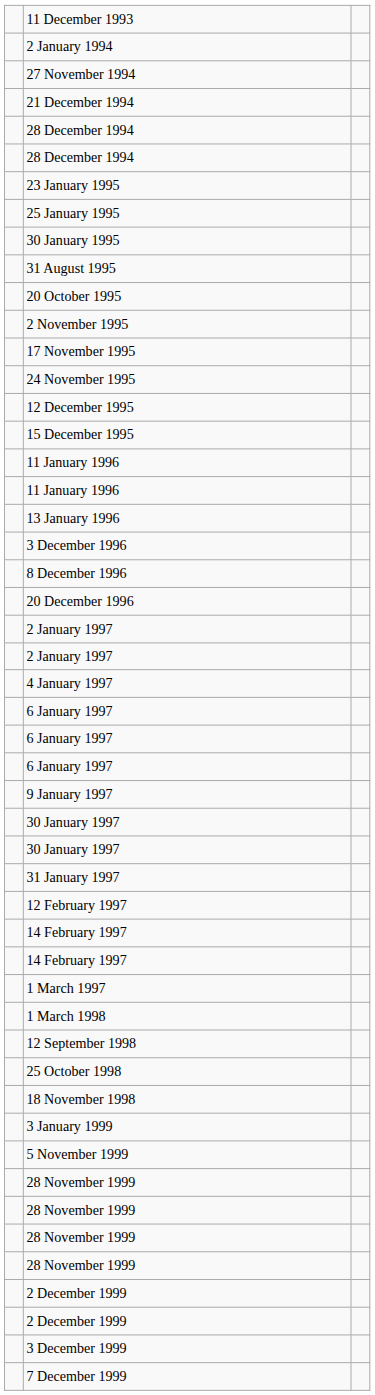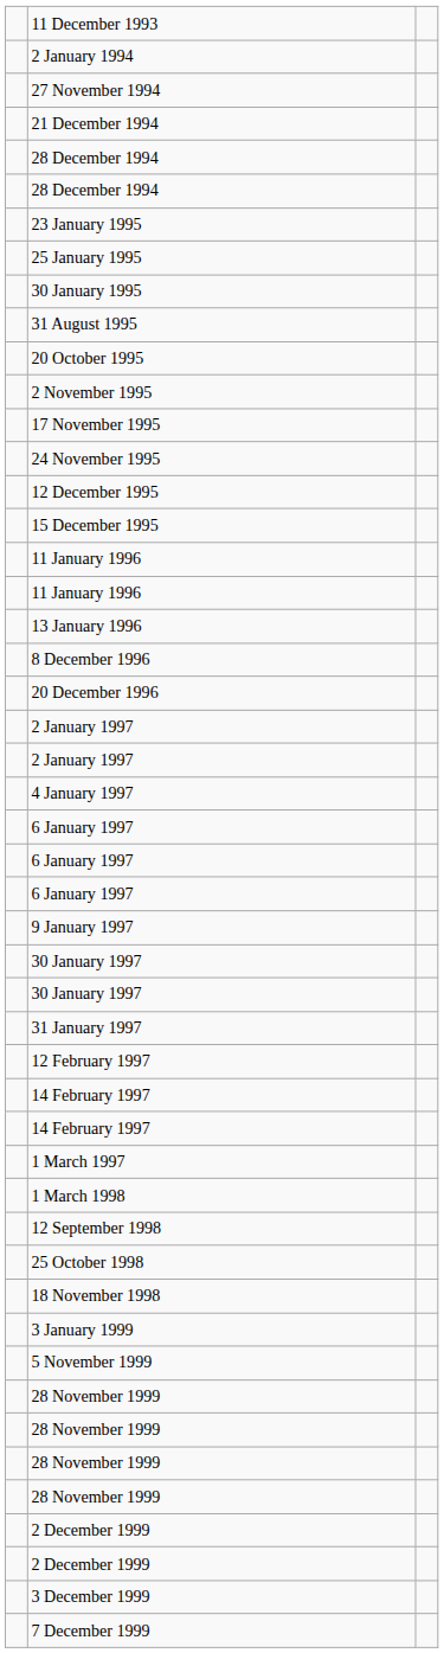- row: 3 December 1996
